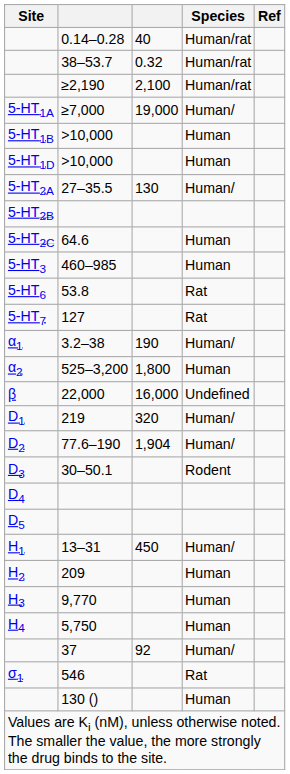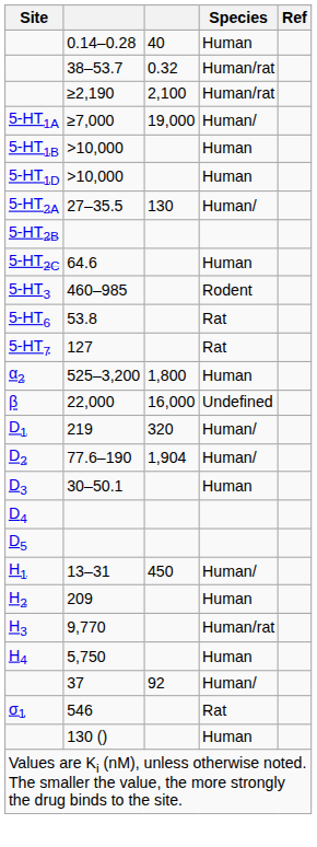0.14–0.28 | Species: Human/rat -> Human
460–985 | Species: Human -> Rodent
- row: α1 | 3.2–38 | 190 | Human/
30–50.1 | Species: Rodent -> Human
9,770 | Species: Human -> Human/rat
